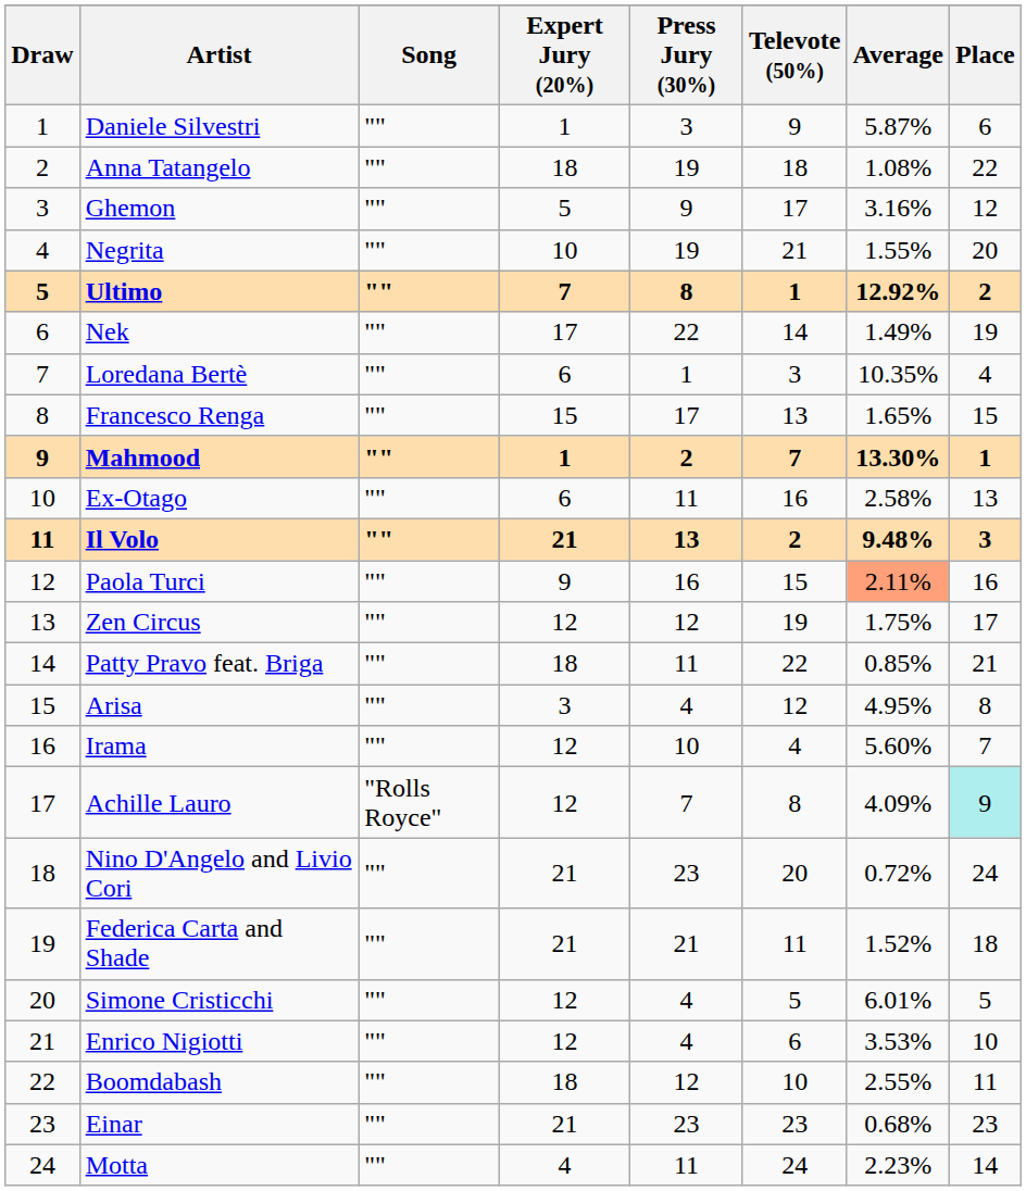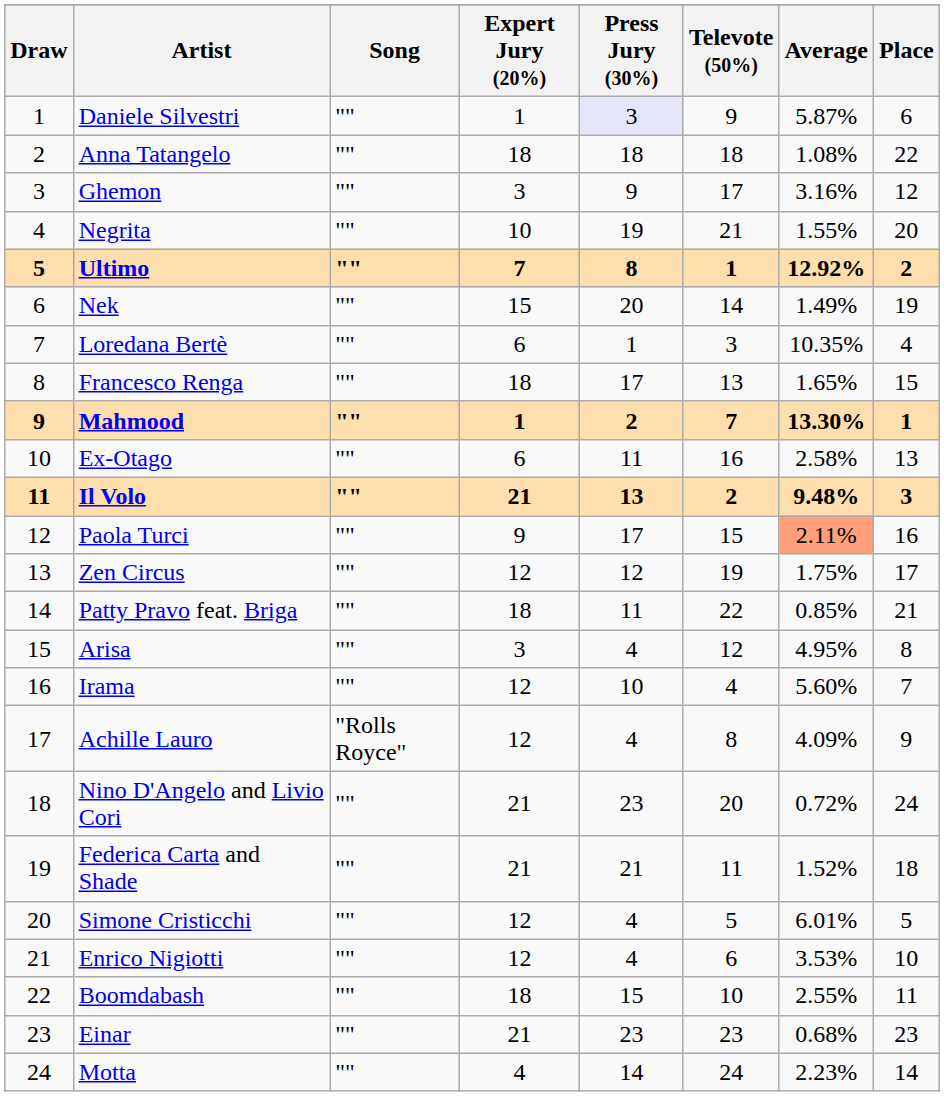Daniele Silvestri | Press Jury (30%): no background -> lavender background
Anna Tatangelo | Press Jury (30%): 19 -> 18
Ghemon | Expert Jury (20%): 5 -> 3
Nek | Expert Jury (20%): 17 -> 15
Nek | Press Jury (30%): 22 -> 20
Francesco Renga | Expert Jury (20%): 15 -> 18
Paola Turci | Press Jury (30%): 16 -> 17
Achille Lauro | Press Jury (30%): 7 -> 4
Achille Lauro | Place: paleturquoise background -> no background
Boomdabash | Press Jury (30%): 12 -> 15
Motta | Press Jury (30%): 11 -> 14
